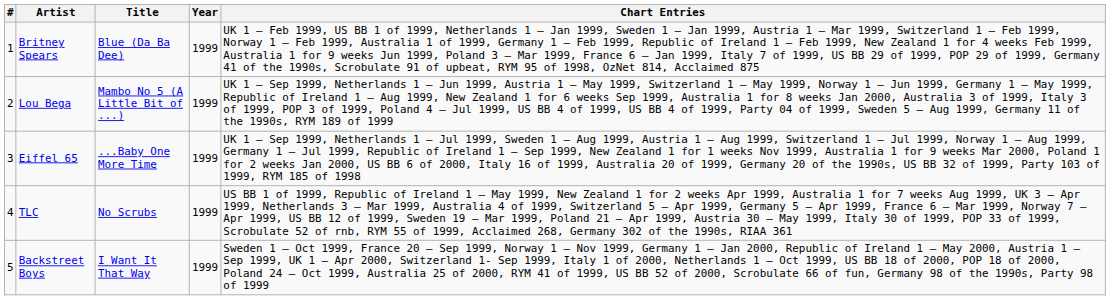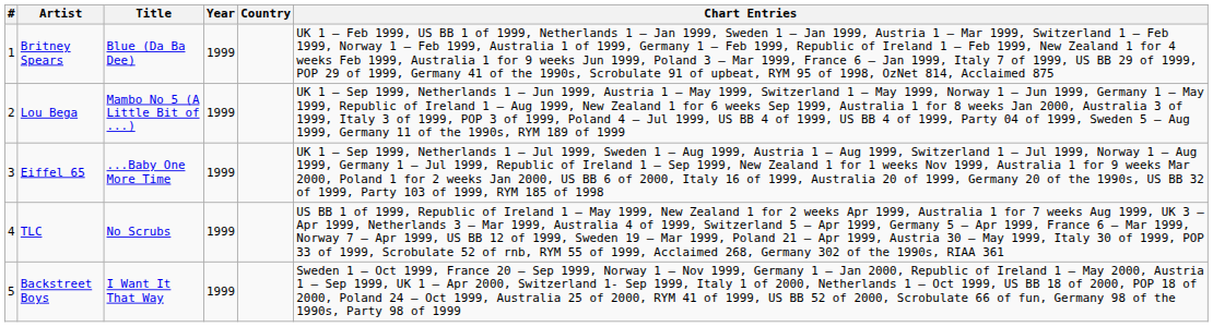+ column: Country
